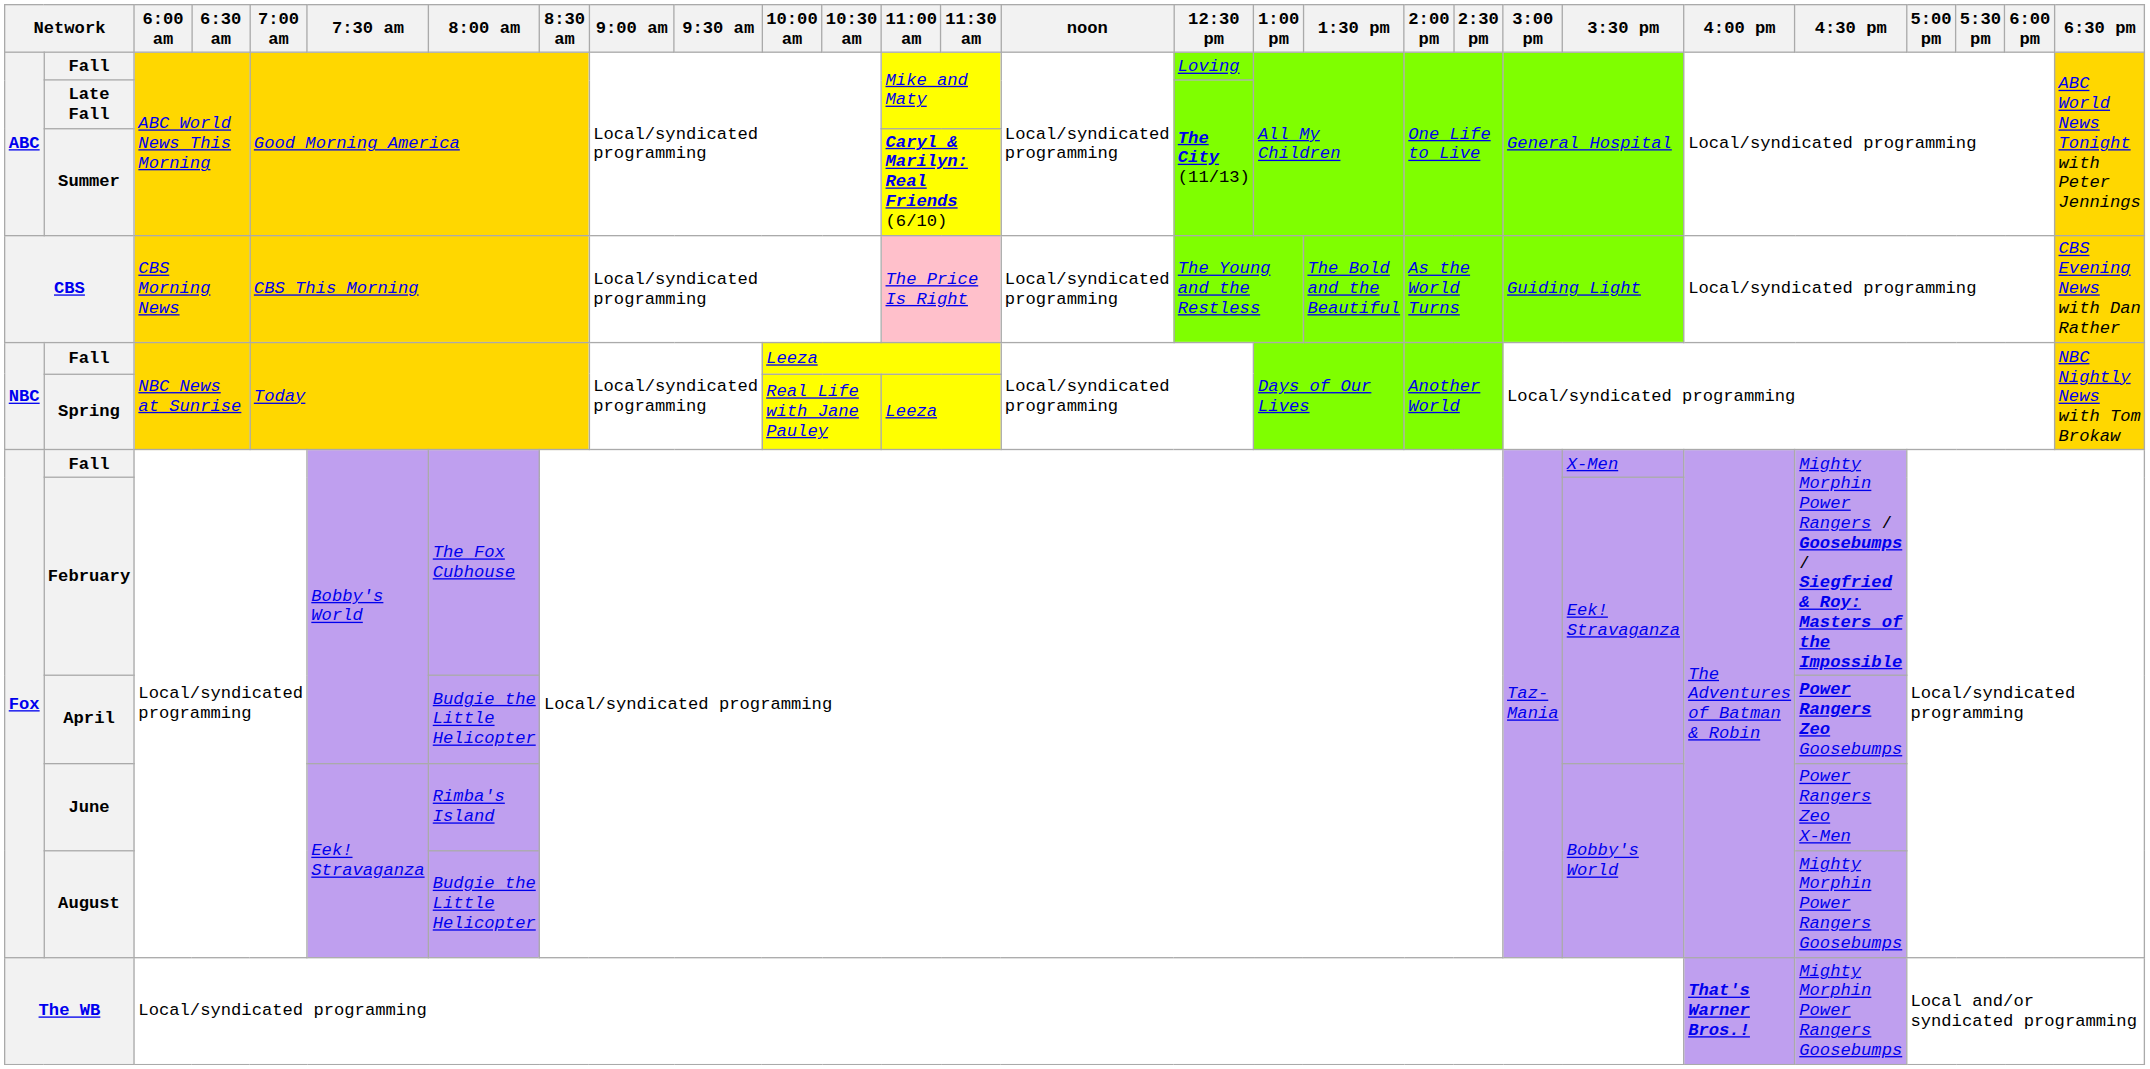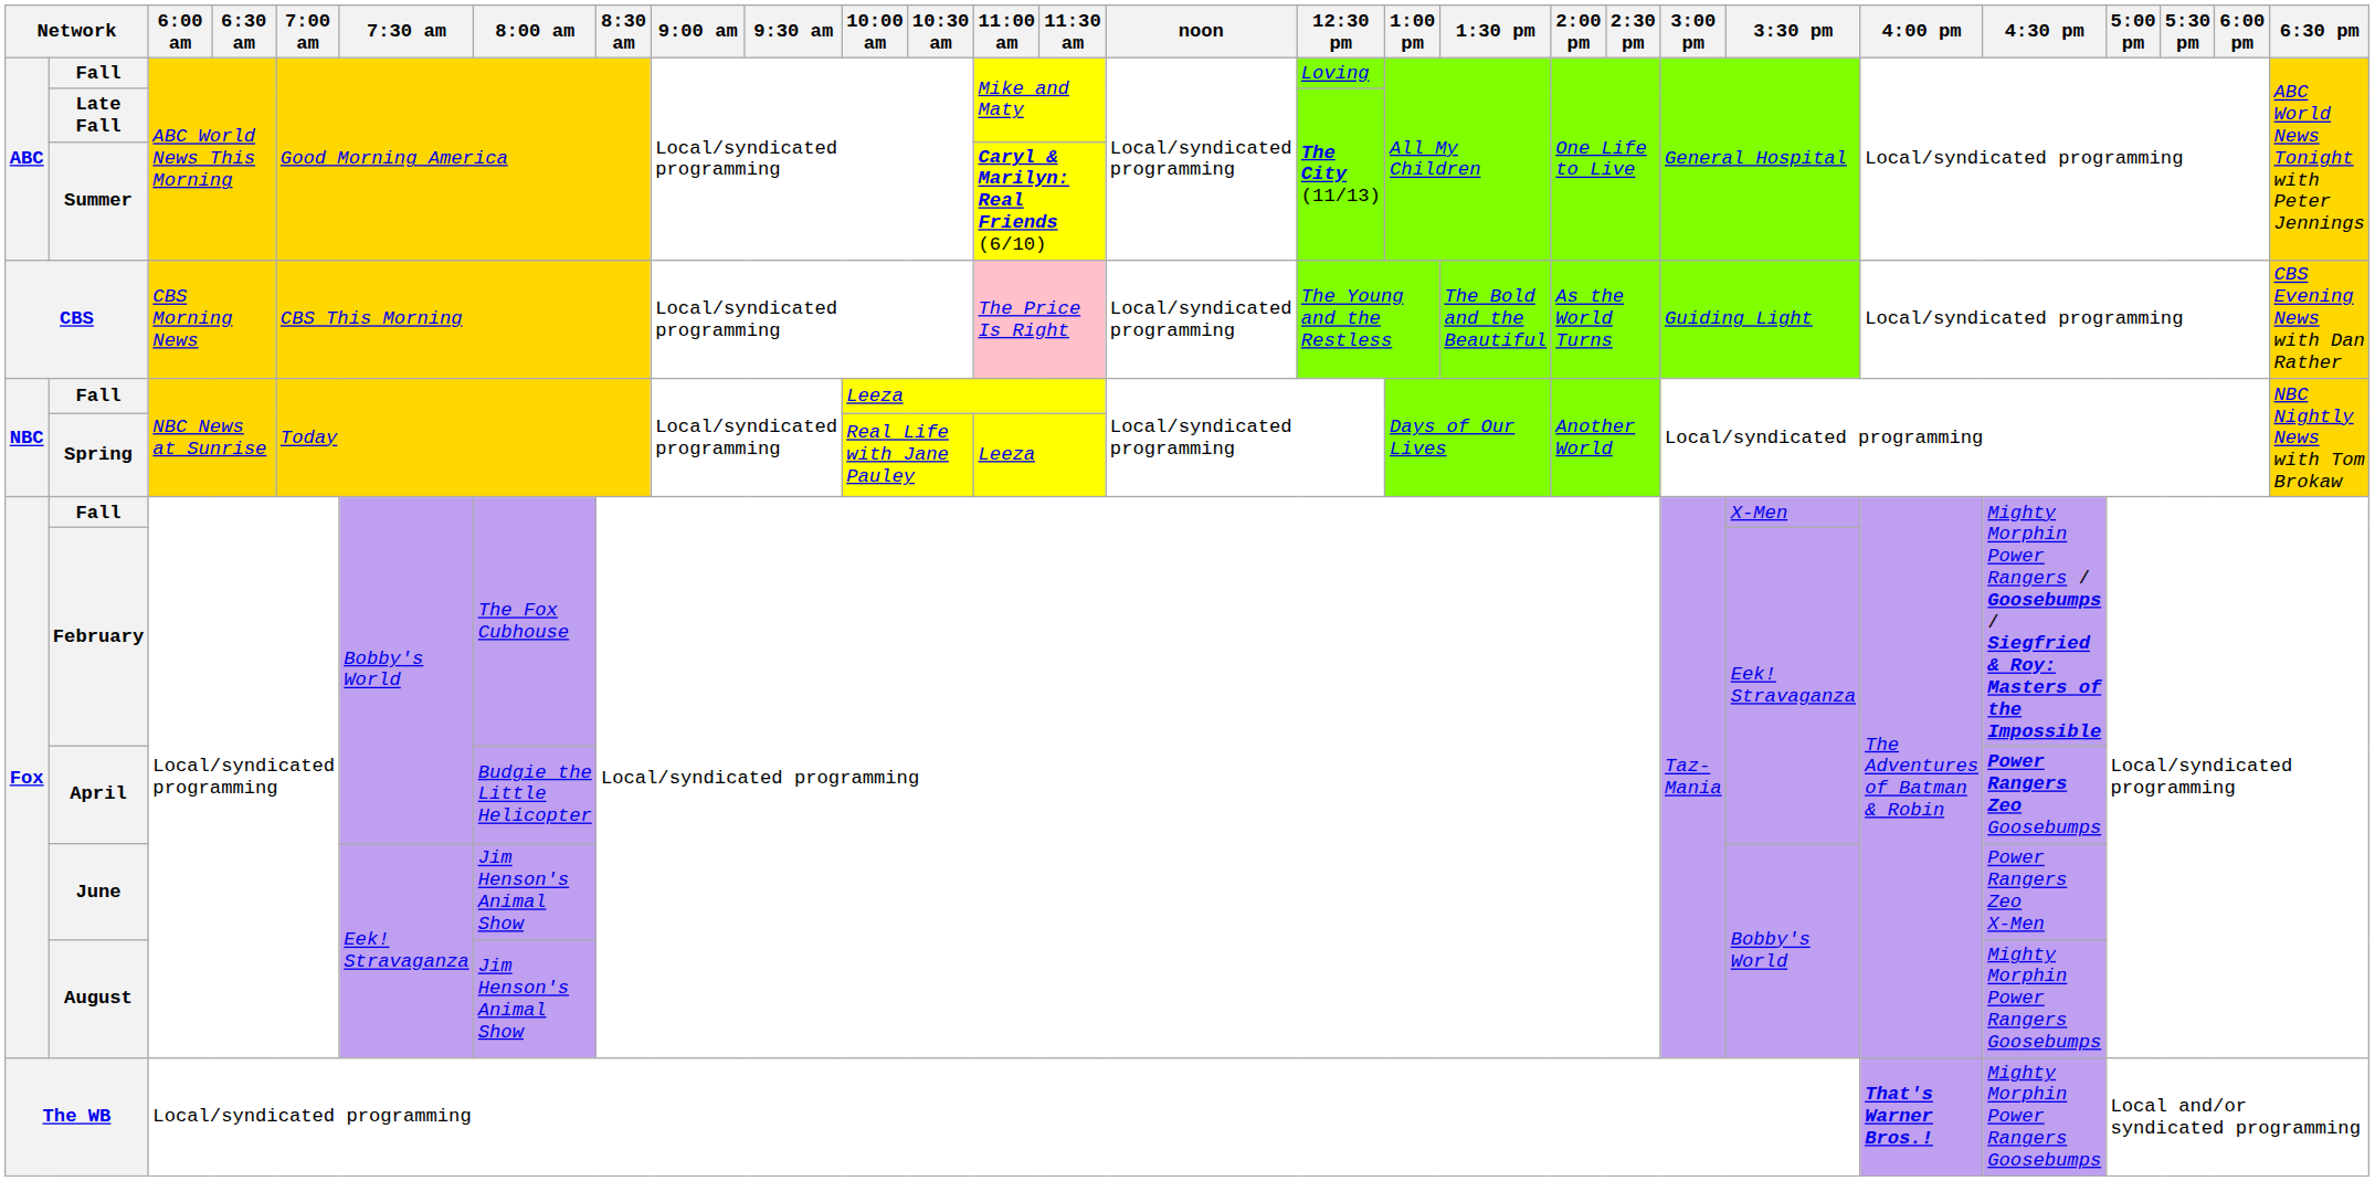June | 8:00 am: Rimba's Island -> Jim Henson's Animal Show
August | 8:00 am: Budgie the Little Helicopter -> Jim Henson's Animal Show
